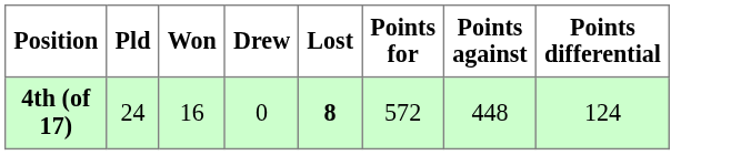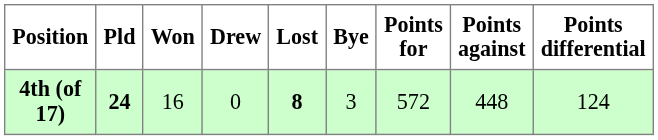+ column: Bye | 3
4th (of 17) | Pld: normal -> bold
